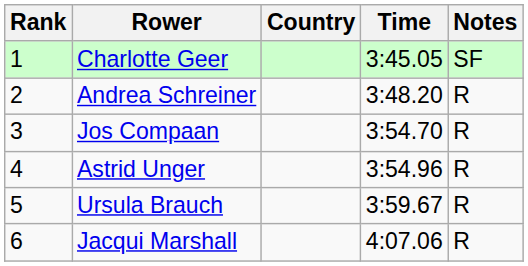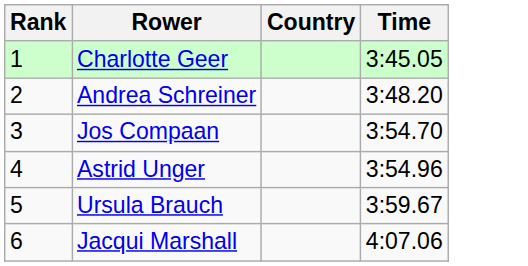- column: Notes | SF | R | R | R | R | R
